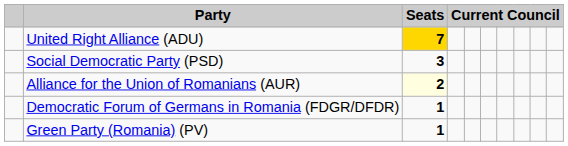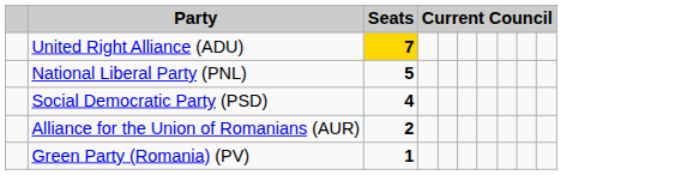+ row: National Liberal Party (PNL) | 5
Social Democratic Party (PSD) | Seats: 3 -> 4
Alliance for the Union of Romanians (AUR) | Seats: lightyellow background -> no background
- row: Democratic Forum of Germans in Romania (FDGR/DFDR) | 1
